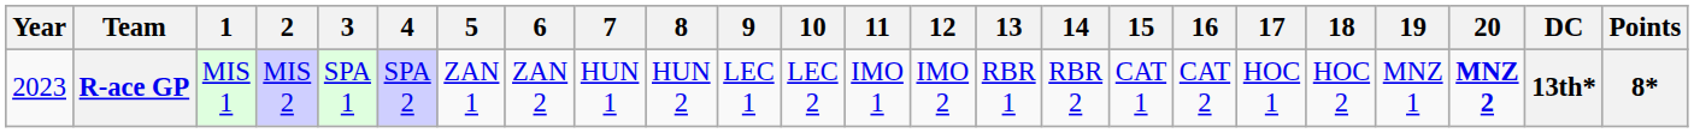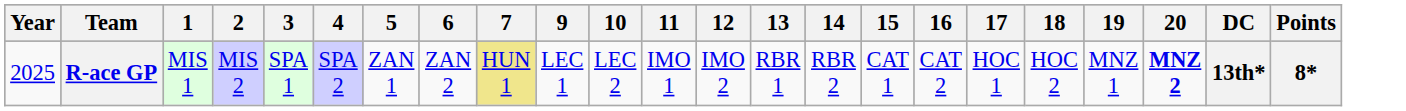- column: 8 | HUN 2
R-ace GP | Year: 2023 -> 2025
R-ace GP | 7: no background -> khaki background
